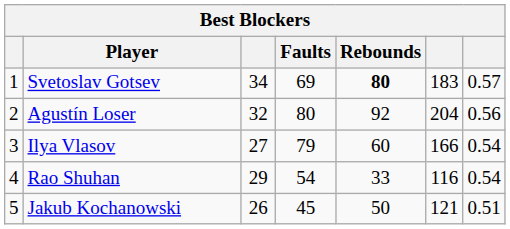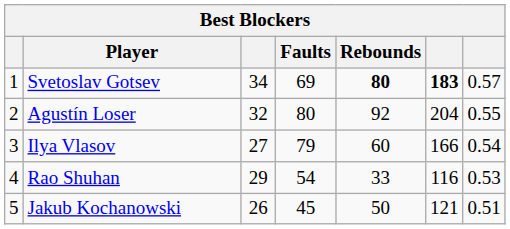Svetoslav Gotsev | column 6: normal -> bold
Agustín Loser | column 7: 0.56 -> 0.55
Rao Shuhan | column 7: 0.54 -> 0.53
